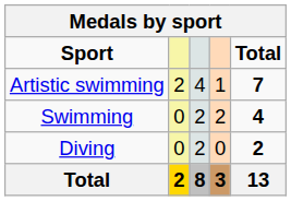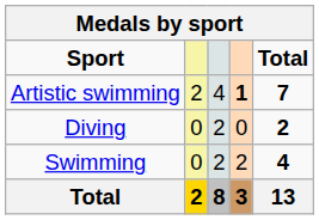Artistic swimming | column 4: normal -> bold
rows swapped: Swimming <-> Diving
